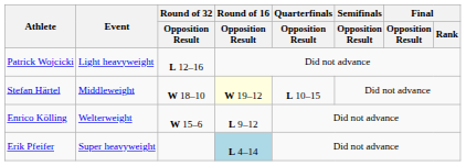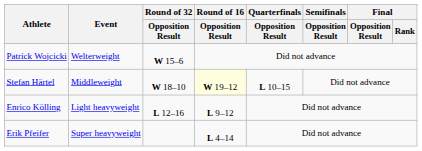Patrick Wojcicki | Event: Light heavyweight -> Welterweight
Patrick Wojcicki | Round of 32 / Opposition Result: L 12–16 -> W 15–6
Enrico Kölling | Event: Welterweight -> Light heavyweight
Enrico Kölling | Round of 32 / Opposition Result: W 15–6 -> L 12–16
Erik Pfeifer | Round of 16 / Opposition Result: lightblue background -> no background
